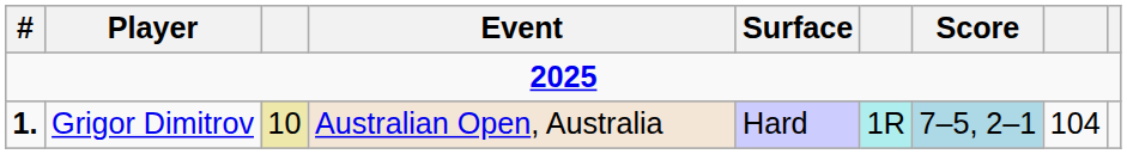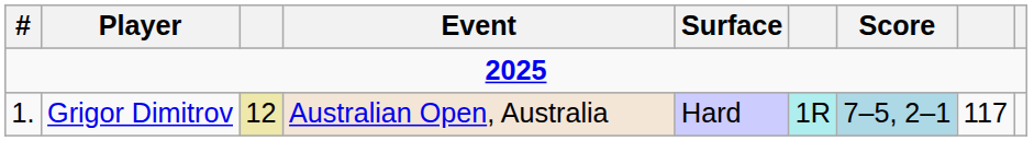Grigor Dimitrov | #: bold -> normal
Grigor Dimitrov | column 3: 10 -> 12
Grigor Dimitrov | column 8: 104 -> 117
